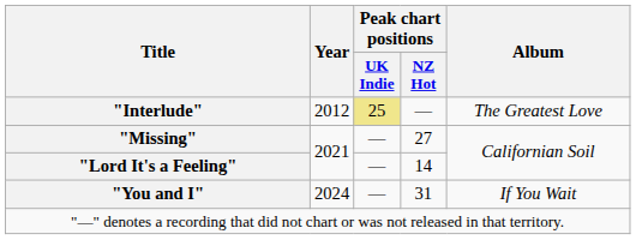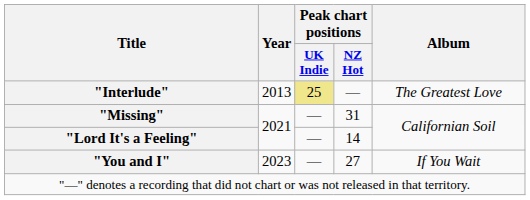"Interlude" | Year: 2012 -> 2013
"Missing" | Peak chart positions / NZ Hot: 27 -> 31
"You and I" | Year: 2024 -> 2023
"You and I" | Peak chart positions / NZ Hot: 31 -> 27
